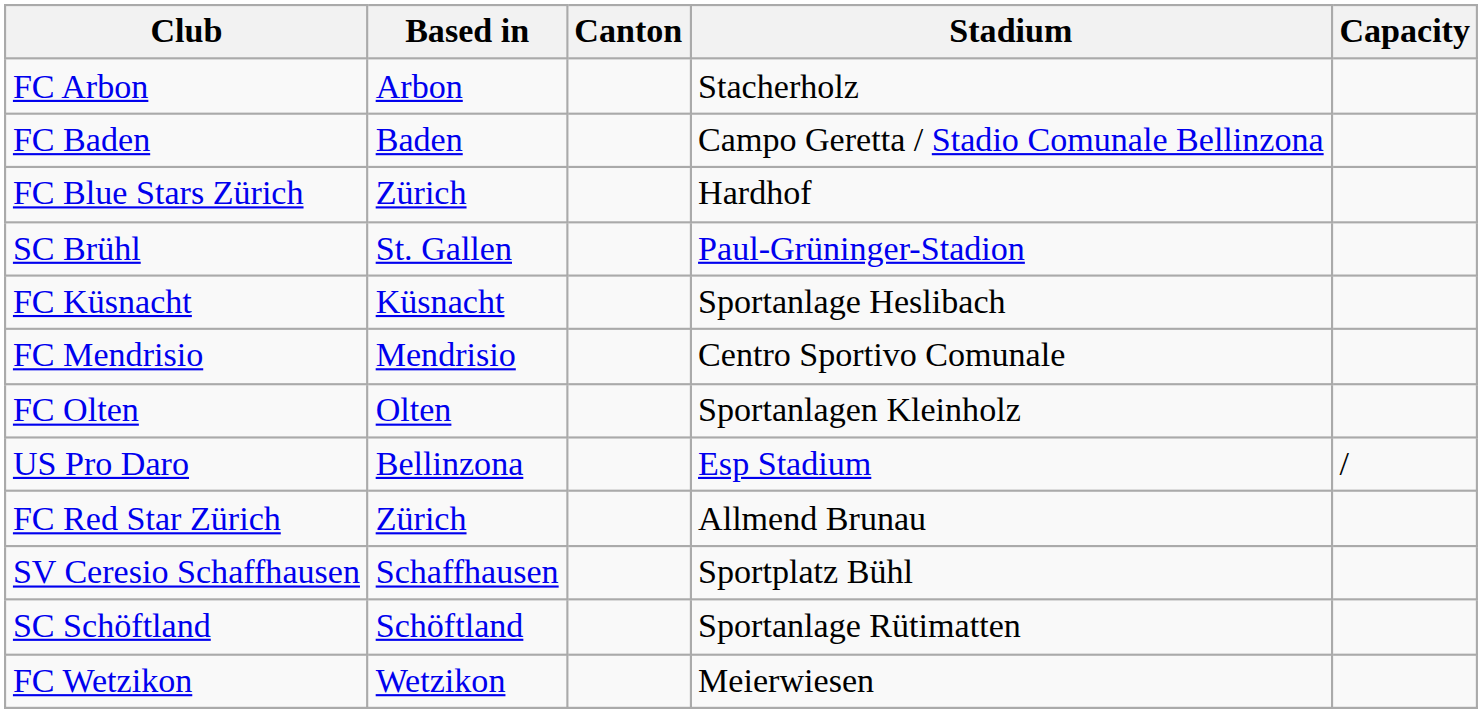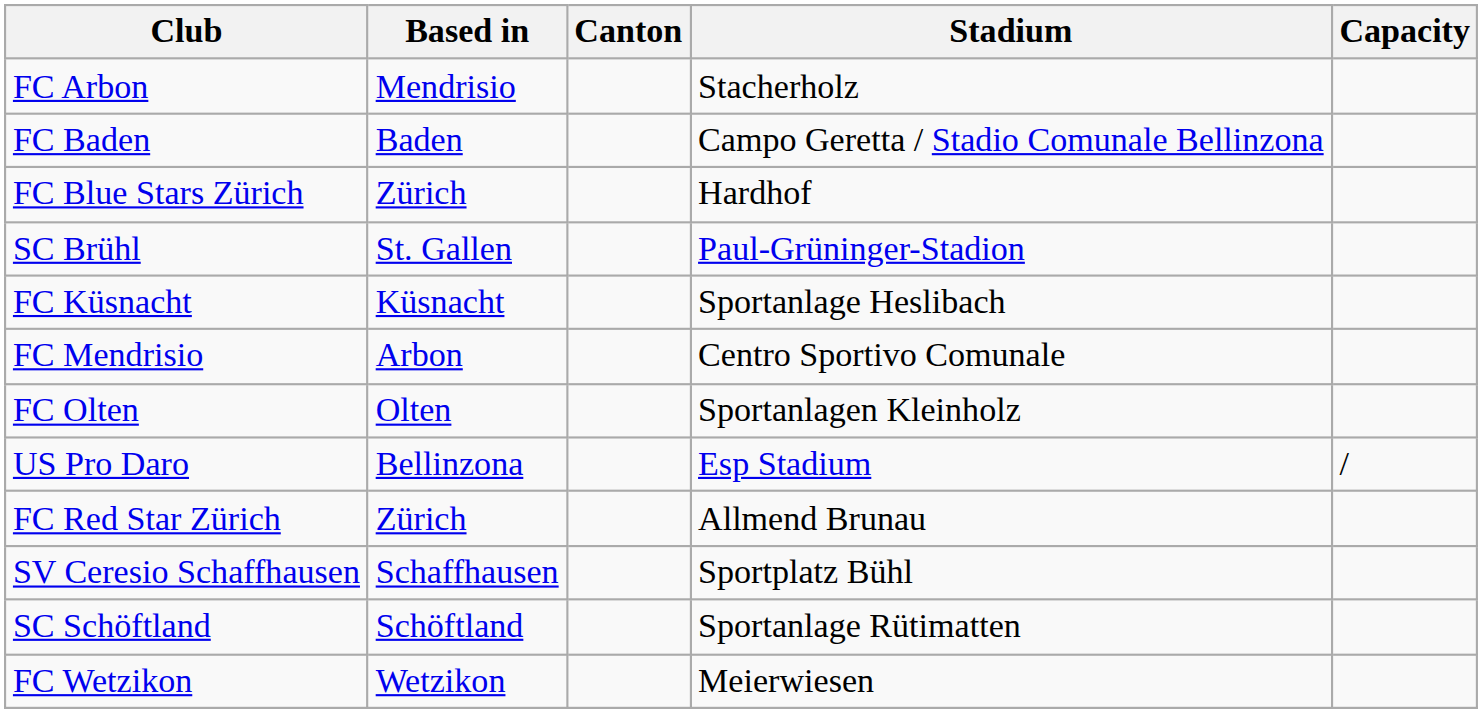FC Arbon | Based in: Arbon -> Mendrisio
FC Mendrisio | Based in: Mendrisio -> Arbon
